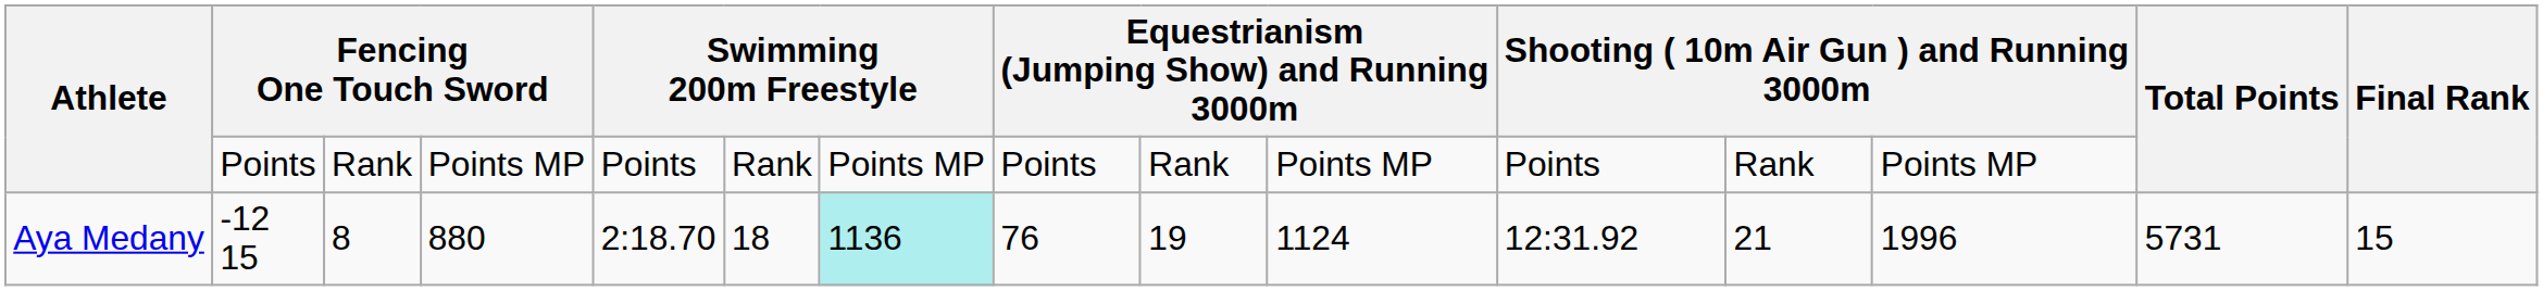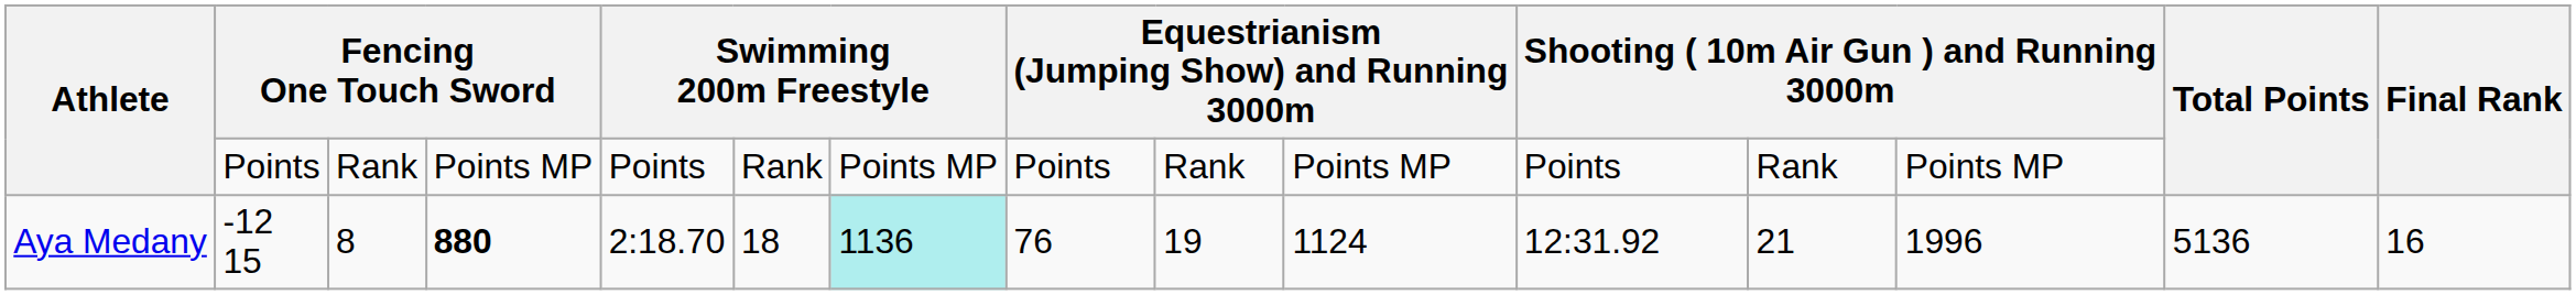Aya Medany | column 4: normal -> bold
Aya Medany | Total Points: 5731 -> 5136
Aya Medany | Final Rank: 15 -> 16
